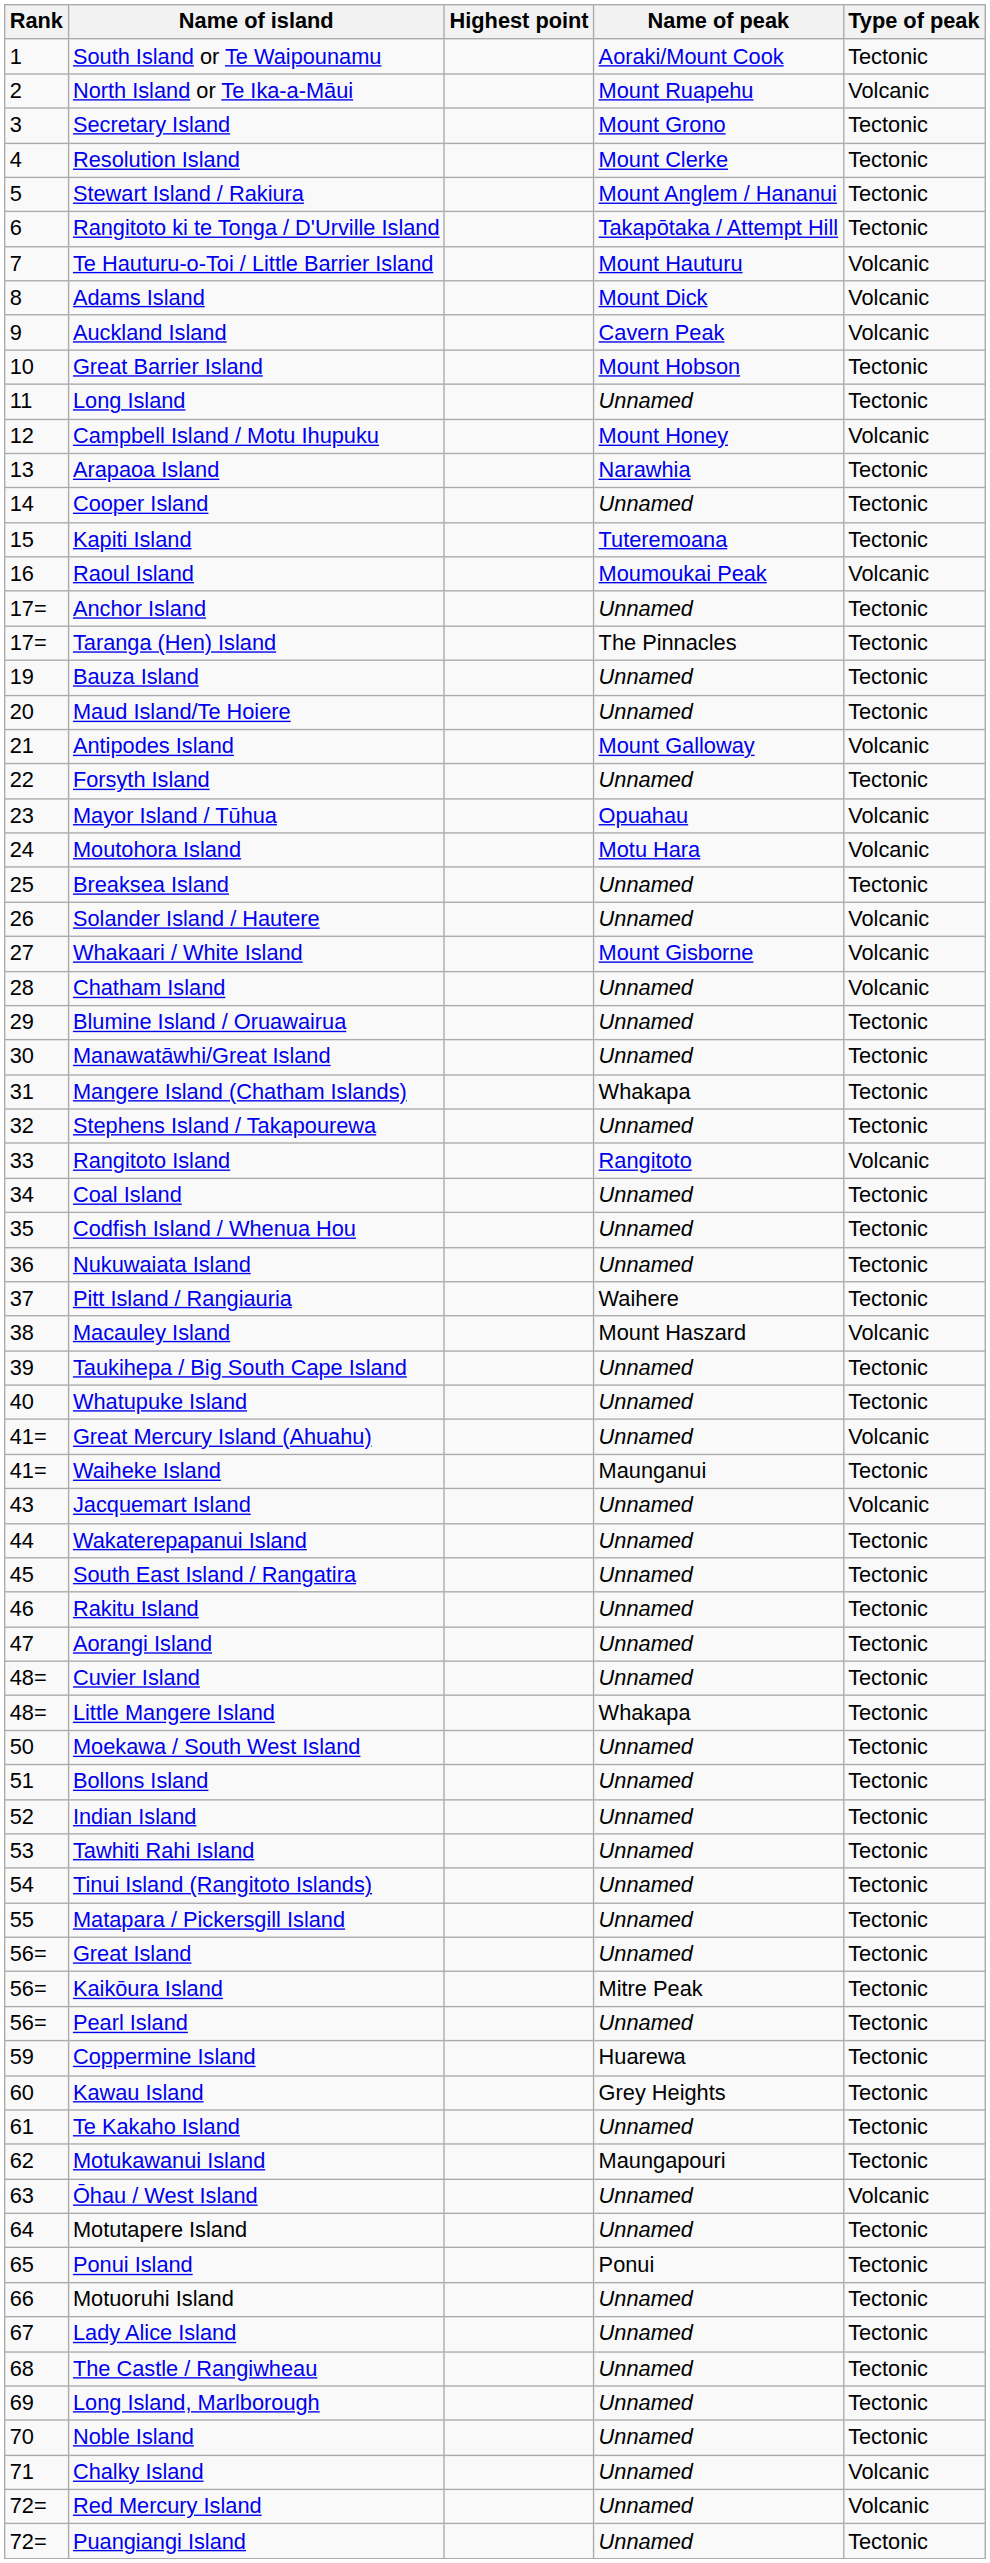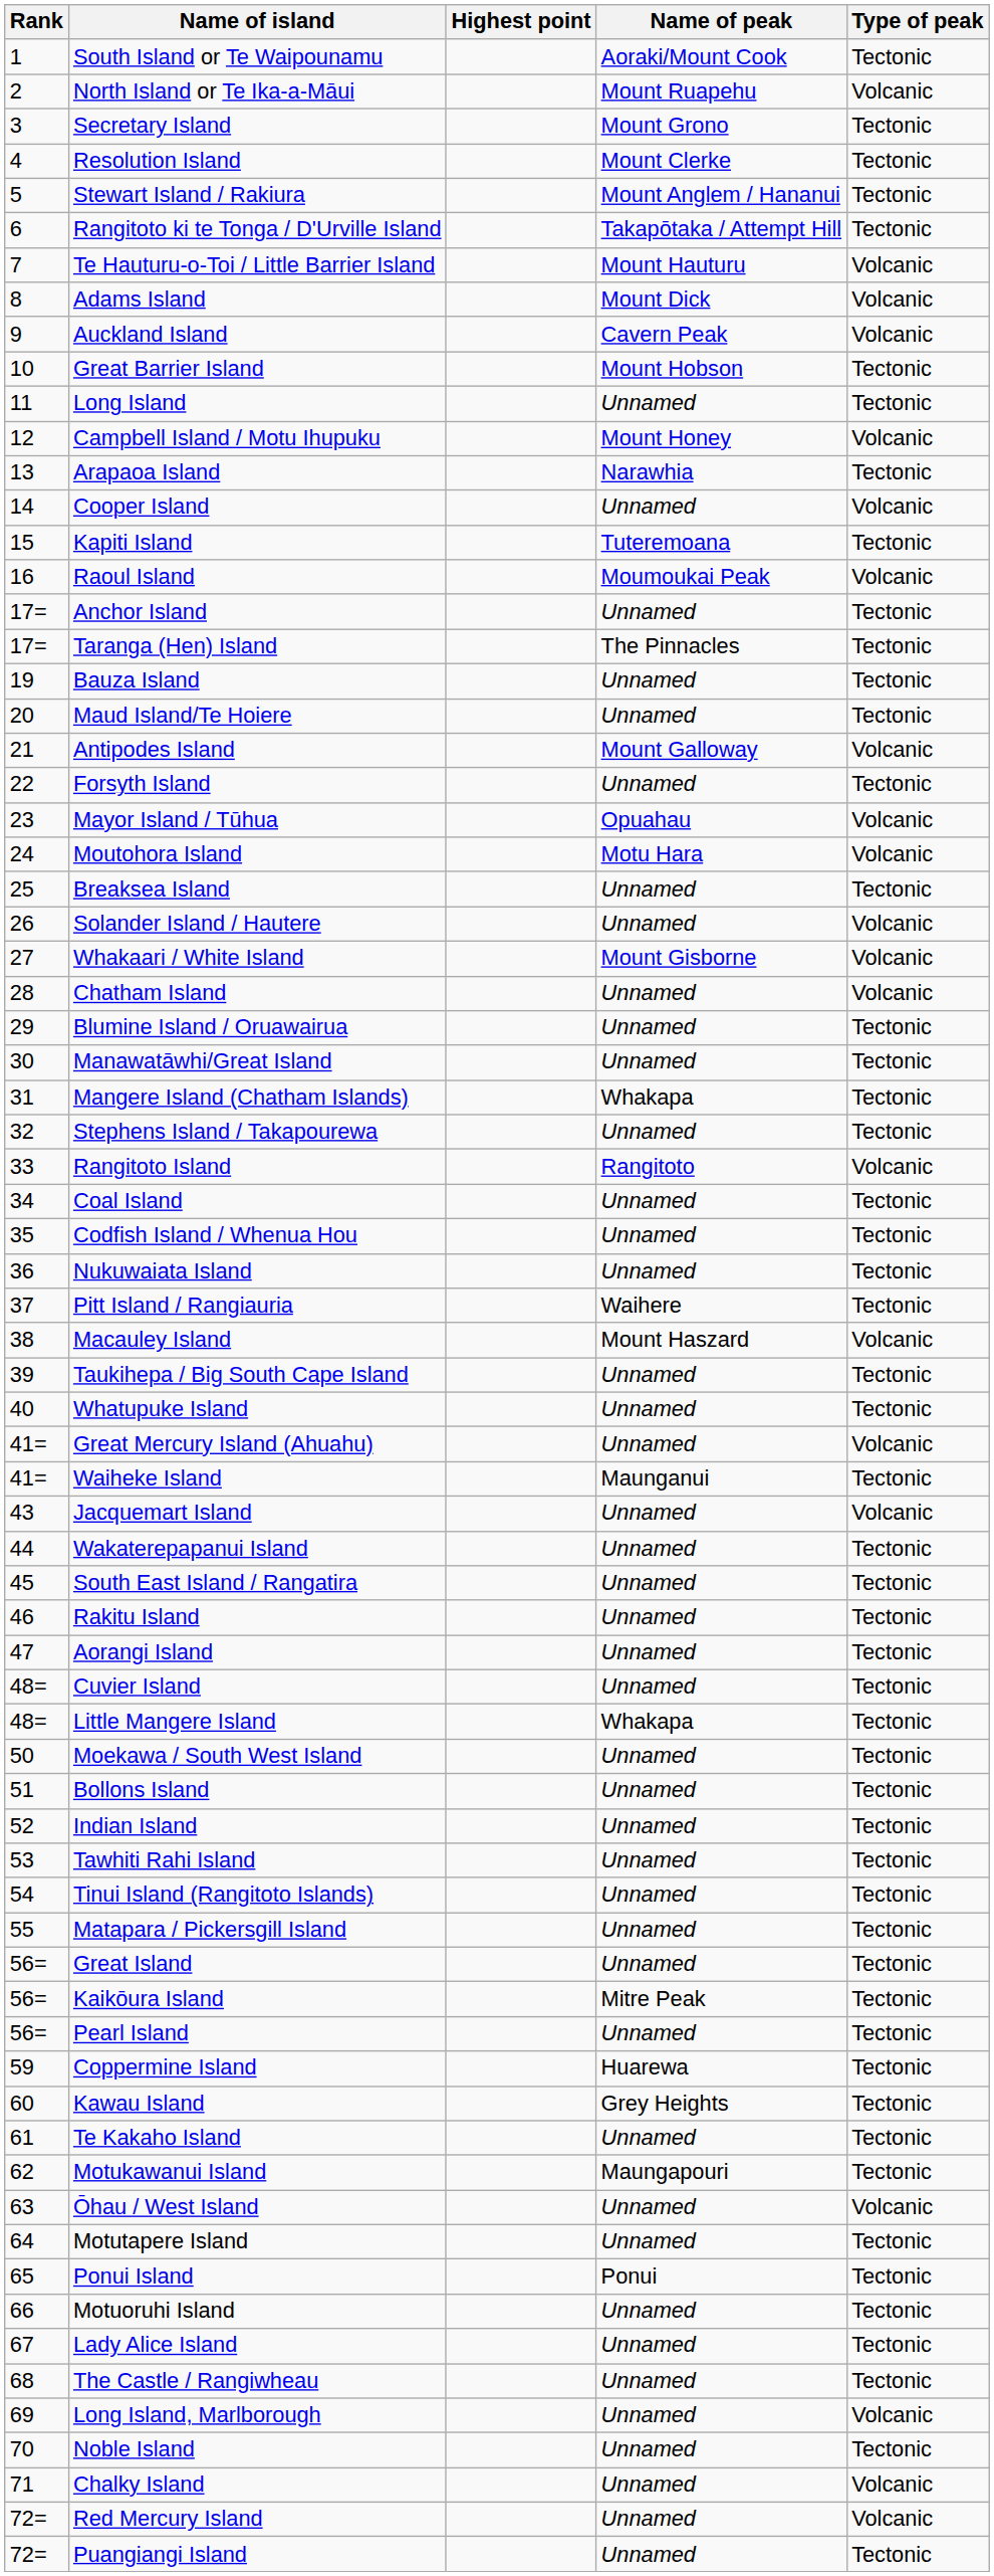Cooper Island | Type of peak: Tectonic -> Volcanic
Long Island, Marlborough | Type of peak: Tectonic -> Volcanic
